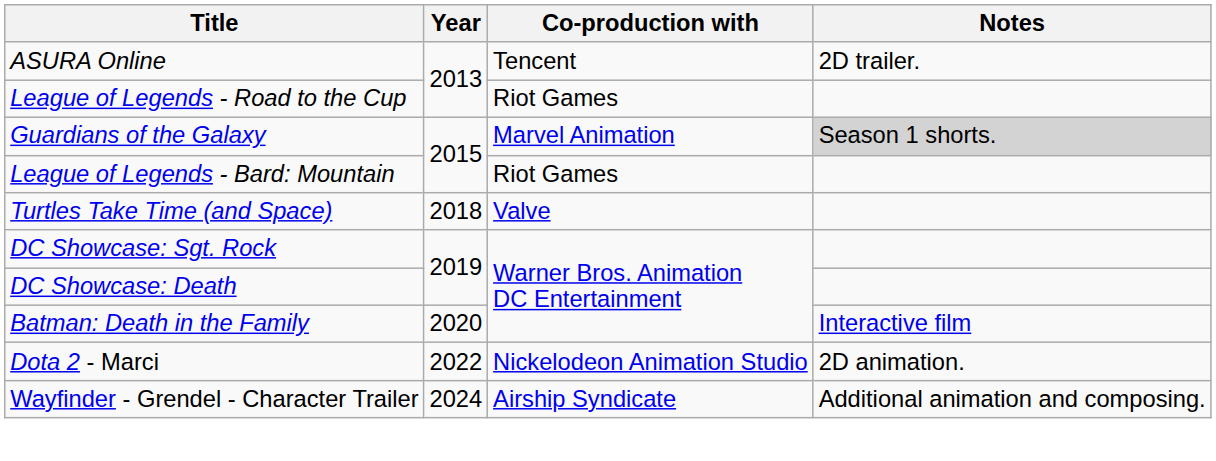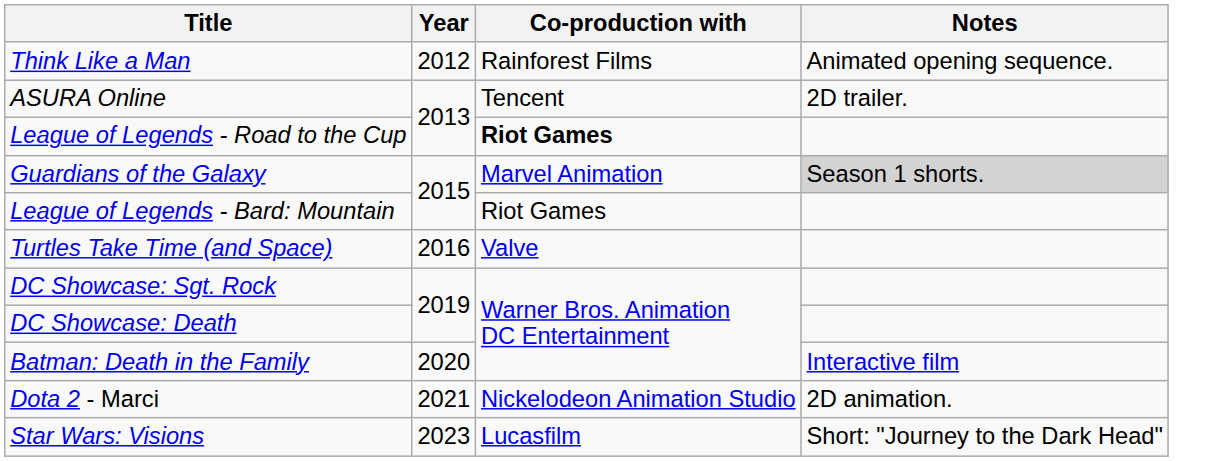+ row: Think Like a Man | 2012 | Rainforest Films | Animated opening sequence.
League of Legends - Road to the Cup | Co-production with: normal -> bold
Turtles Take Time (and Space) | Year: 2018 -> 2016
Dota 2 - Marci | Year: 2022 -> 2021
+ row: Star Wars: Visions | 2023 | Lucasfilm | Short: "Journey to the Dark Head"
- row: Wayfinder - Grendel - Character Trailer | 2024 | Airship Syndicate | Additional animation and composing.
